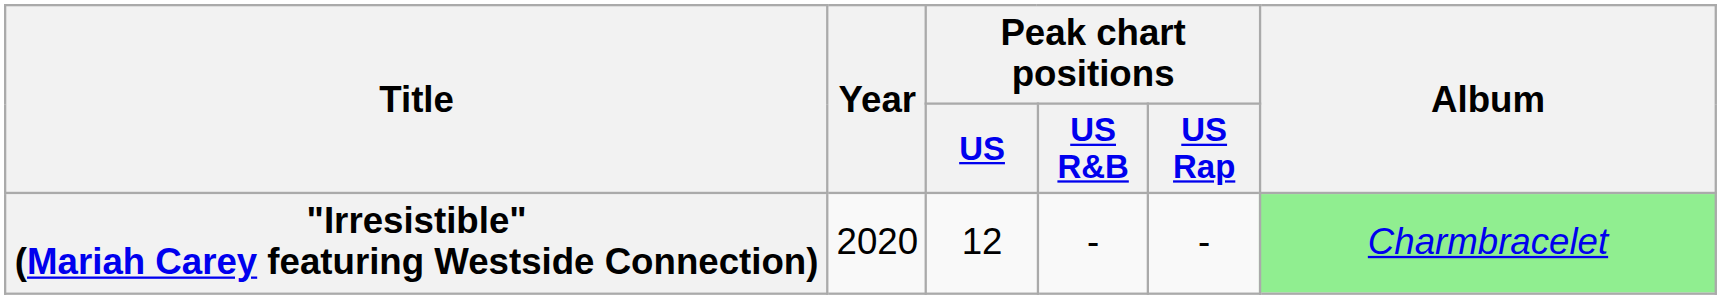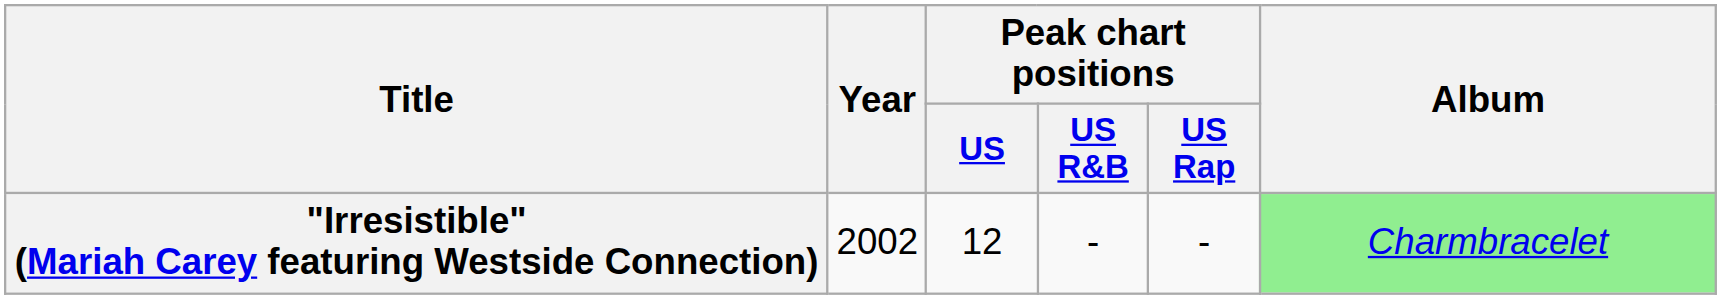"Irresistible" (Mariah Carey featuring Westside Connection) | Year: 2020 -> 2002
